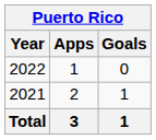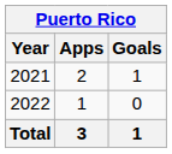rows swapped: 2021 <-> 2022
